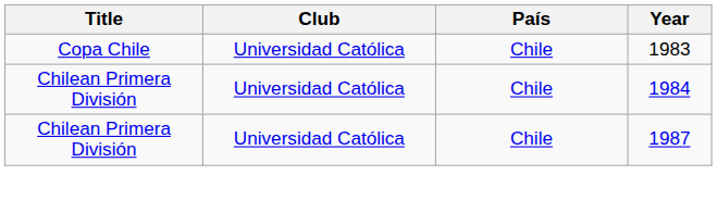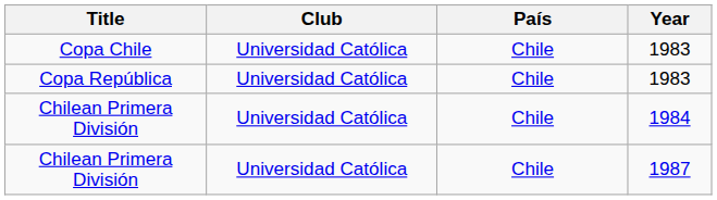+ row: Copa República | Universidad Católica | Chile | 1983
